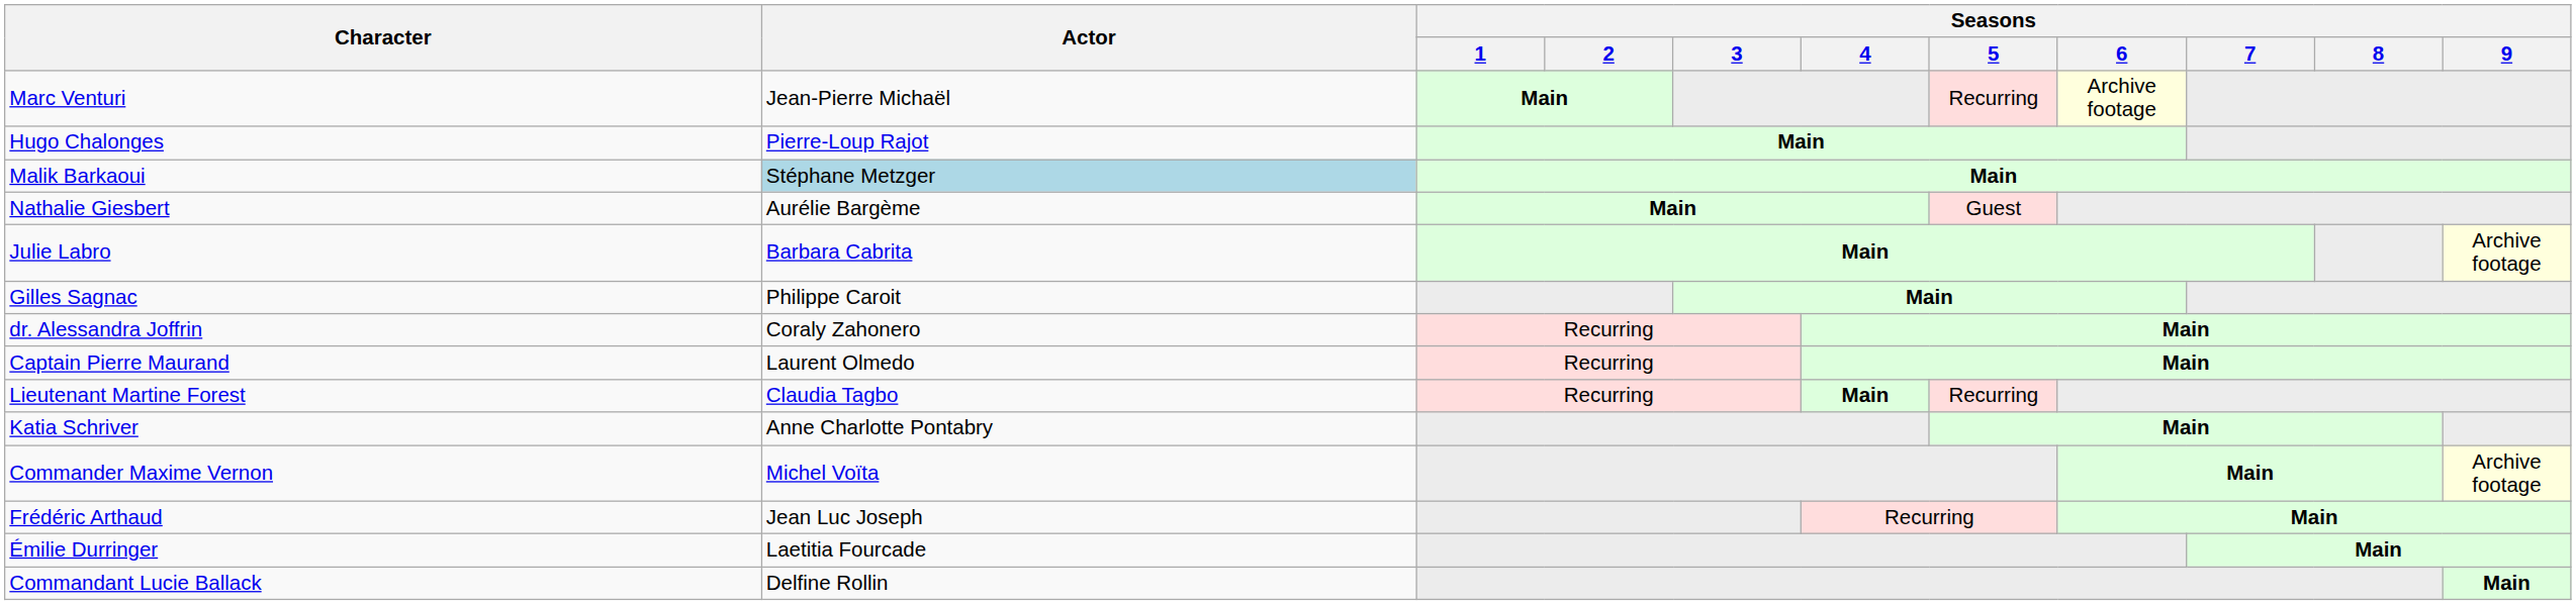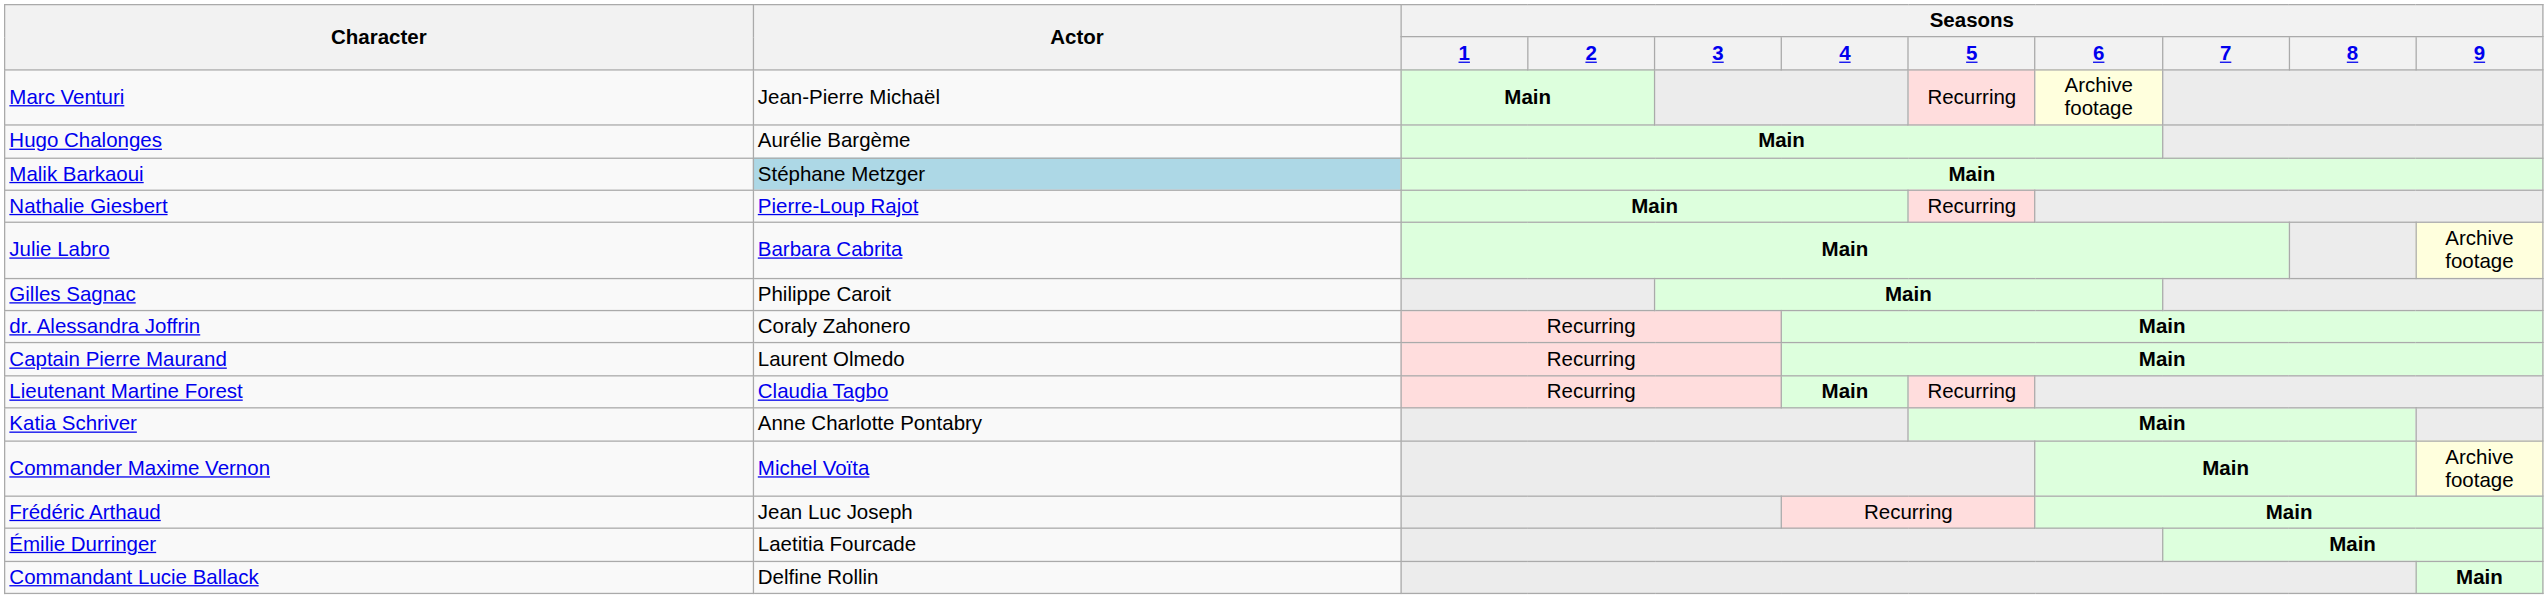Hugo Chalonges | Actor: Pierre-Loup Rajot -> Aurélie Bargème
Nathalie Giesbert | Actor: Aurélie Bargème -> Pierre-Loup Rajot
Nathalie Giesbert | Seasons / 5: Guest -> Recurring
